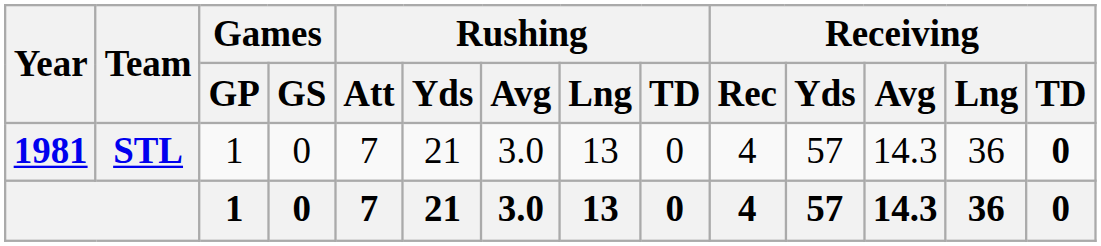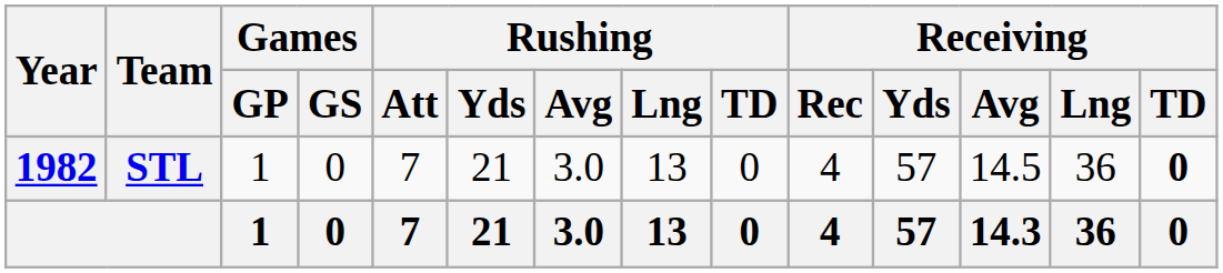STL | Year: 1981 -> 1982
STL | Receiving / Avg: 14.3 -> 14.5
